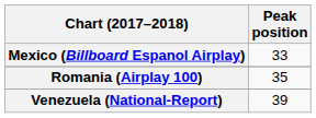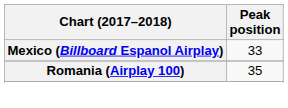- row: Venezuela (National-Report) | 39
